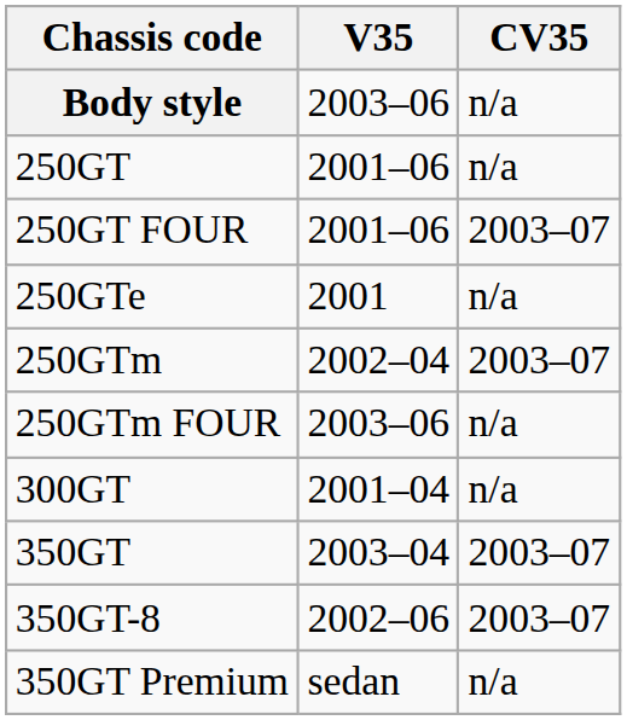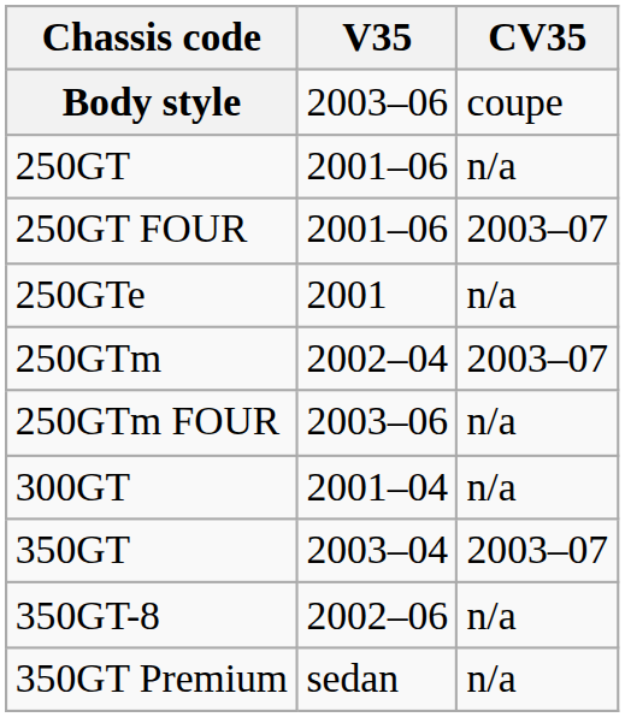Body style | CV35: n/a -> coupe
350GT-8 | CV35: 2003–07 -> n/a
